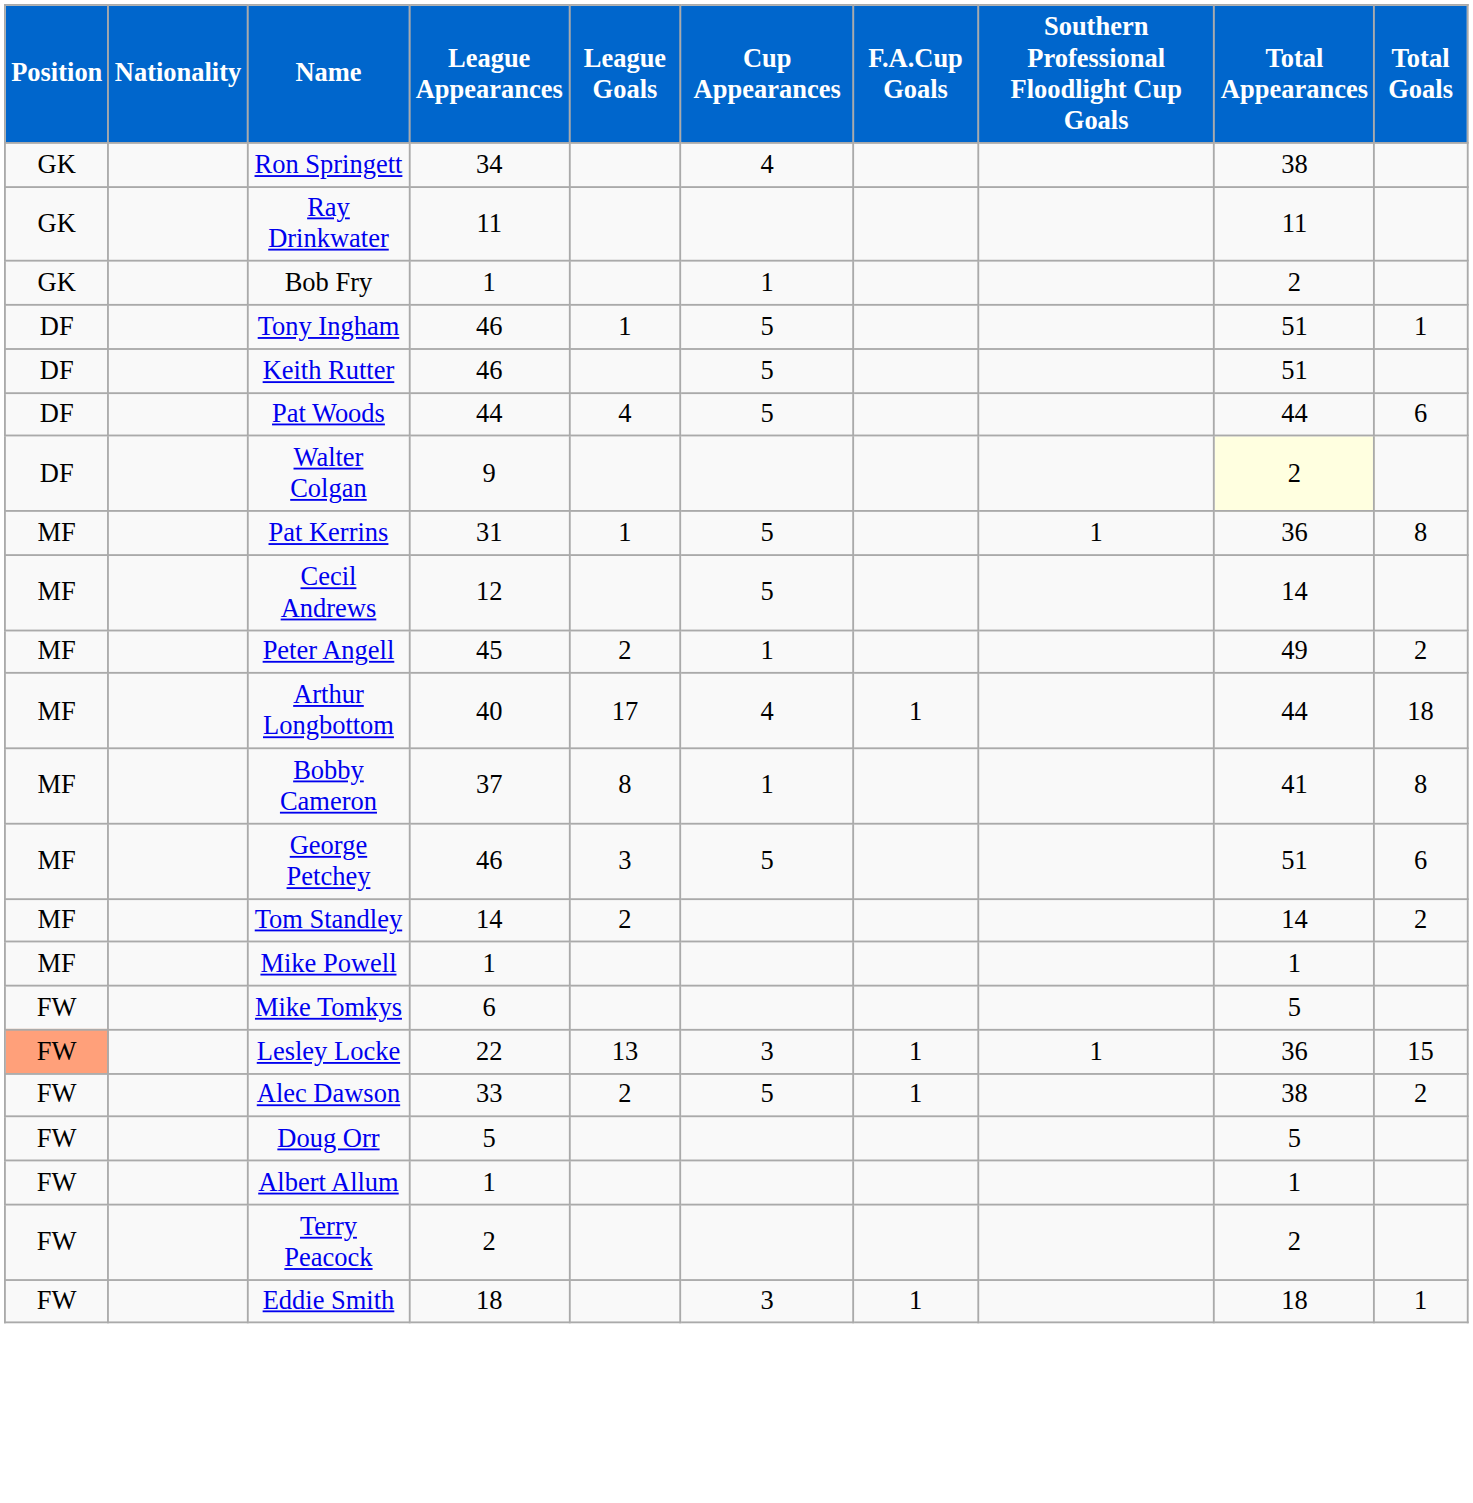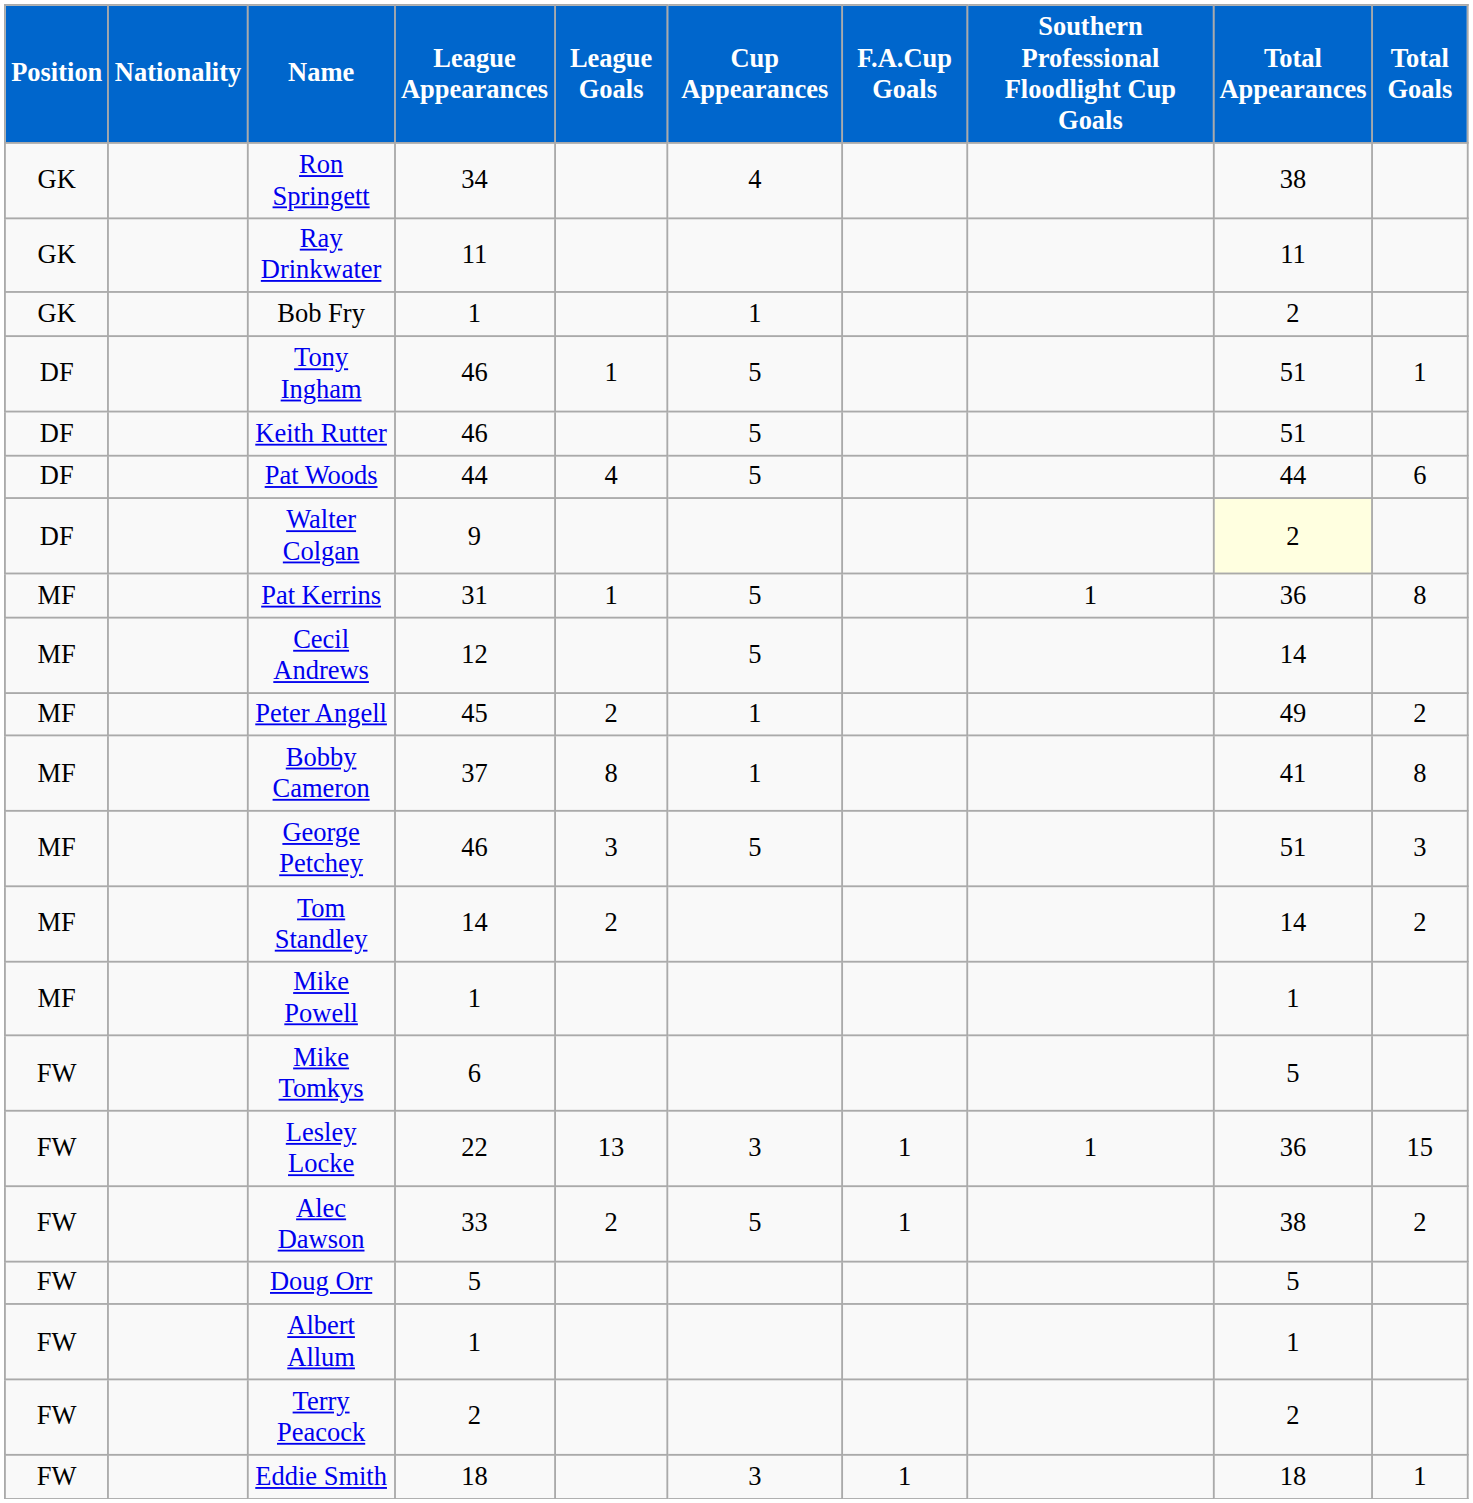- row: MF | Arthur Longbottom | 40 | 17 | 4 | 1 | 44 | 18
George Petchey | Total Goals: 6 -> 3
Lesley Locke | Position: lightsalmon background -> no background
